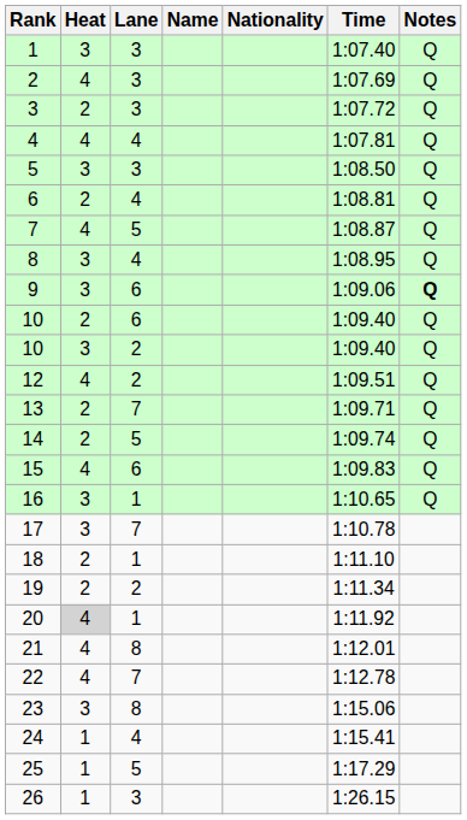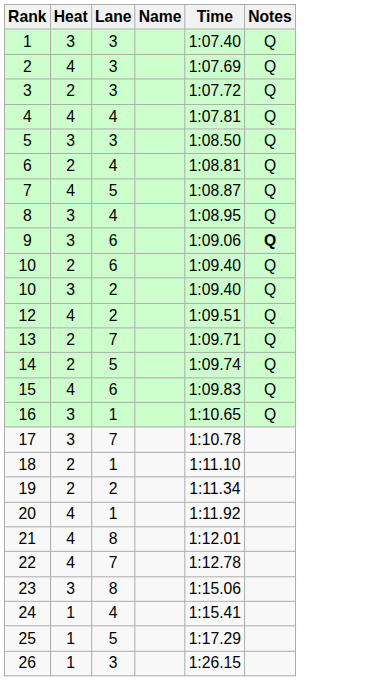- column: Nationality
20 | Heat: lightgrey background -> no background
